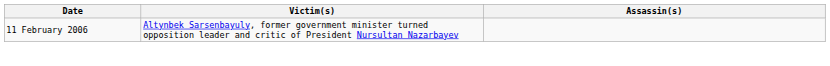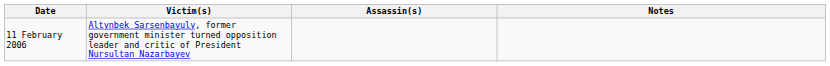+ column: Notes
